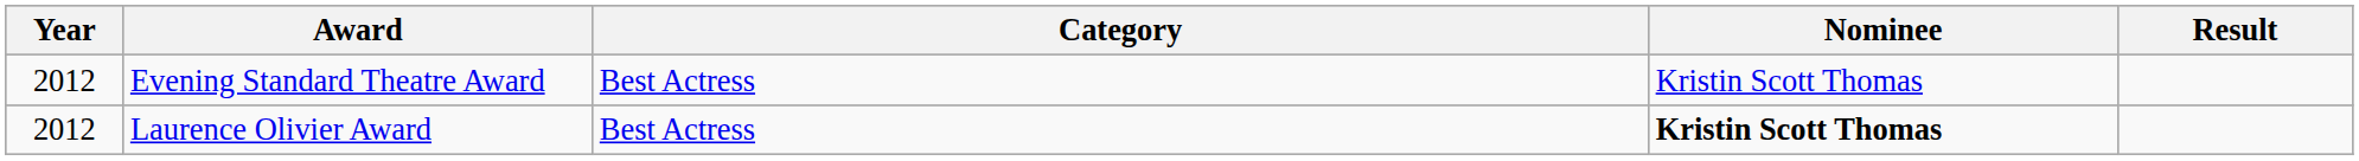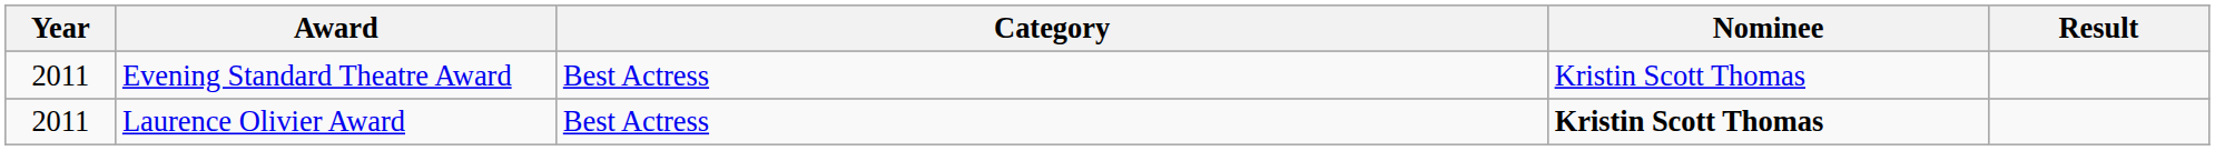Evening Standard Theatre Award | Year: 2012 -> 2011
Laurence Olivier Award | Year: 2012 -> 2011
